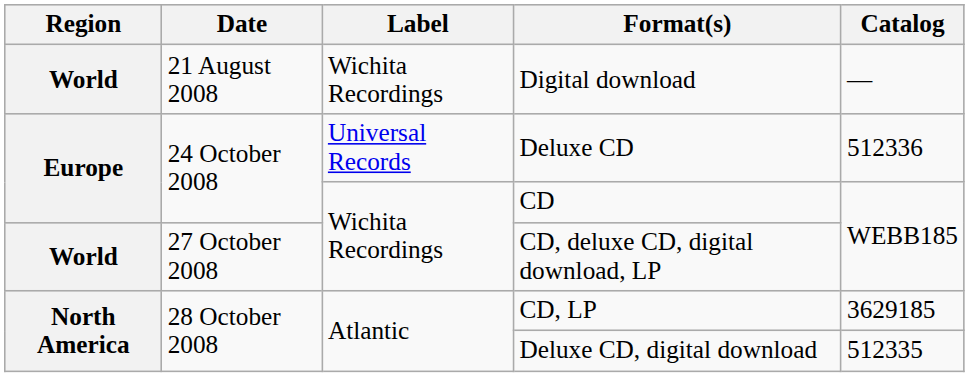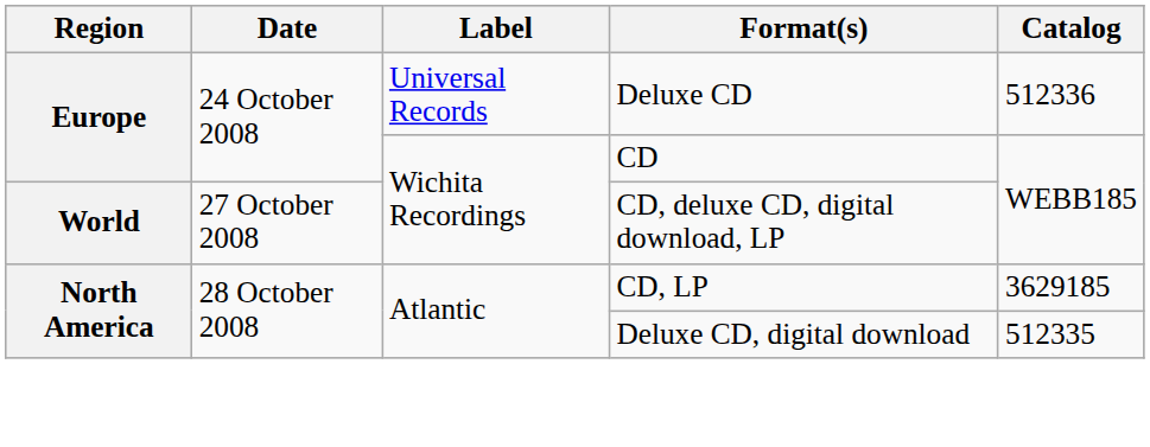- row: World | 21 August 2008 | Wichita Recordings | Digital download | —
